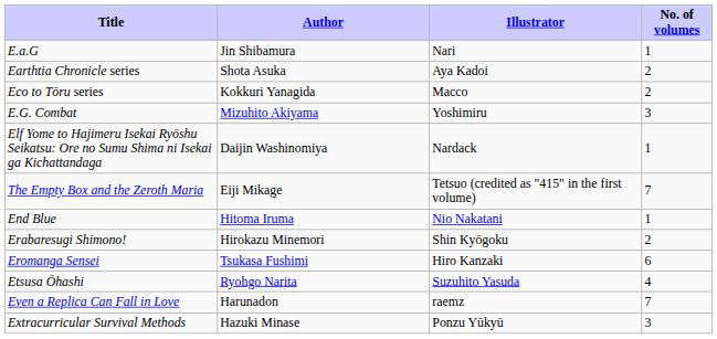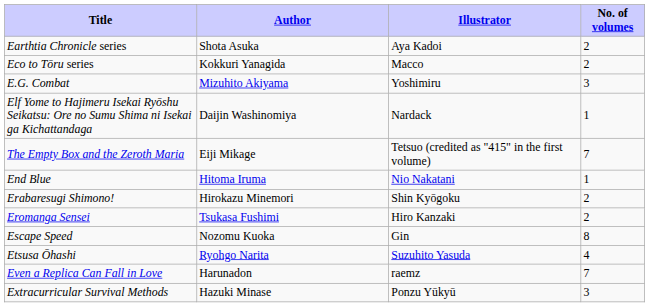- row: E.a.G | Jin Shibamura | Nari | 1
Eromanga Sensei | No. of volumes: 6 -> 2
+ row: Escape Speed | Nozomu Kuoka | Gin | 8
